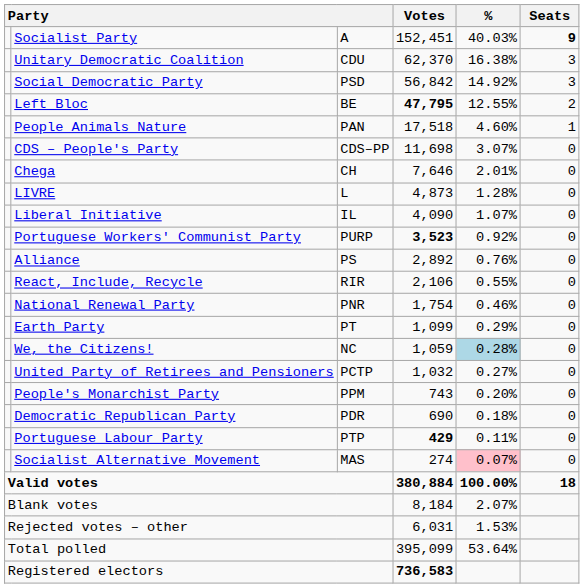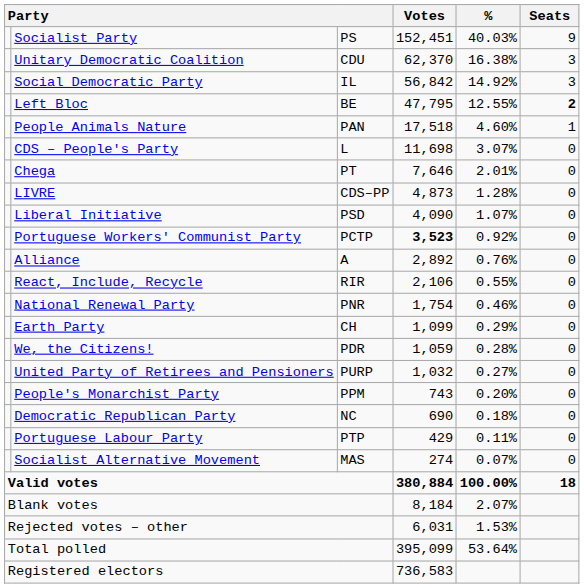Socialist Party | column 3: A -> PS
Socialist Party | Seats: bold -> normal
Social Democratic Party | column 3: PSD -> IL
Left Bloc | Votes: bold -> normal
Left Bloc | Seats: normal -> bold
CDS – People's Party | column 3: CDS–PP -> L
Chega | column 3: CH -> PT
LIVRE | column 3: L -> CDS–PP
Liberal Initiative | column 3: IL -> PSD
Portuguese Workers' Communist Party | column 3: PURP -> PCTP
Alliance | column 3: PS -> A
Earth Party | column 3: PT -> CH
We, the Citizens! | column 3: NC -> PDR
We, the Citizens! | %: lightblue background -> no background
United Party of Retirees and Pensioners | column 3: PCTP -> PURP
Democratic Republican Party | column 3: PDR -> NC
Portuguese Labour Party | Votes: bold -> normal
Socialist Alternative Movement | %: pink background -> no background
Registered electors | Votes: bold -> normal
